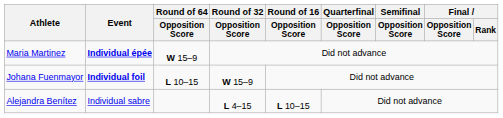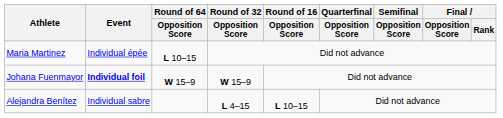Maria Martinez | Event: bold -> normal
Maria Martinez | Round of 64 / Opposition Score: W 15–9 -> L 10–15
Johana Fuenmayor | Round of 64 / Opposition Score: L 10–15 -> W 15–9
